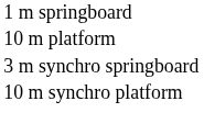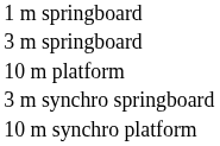+ row: 3 m springboard
